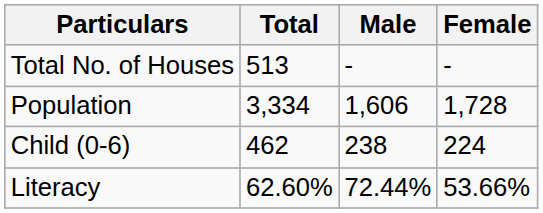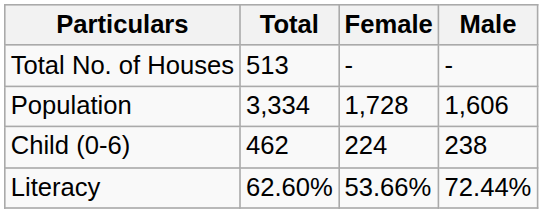columns swapped: Male <-> Female
